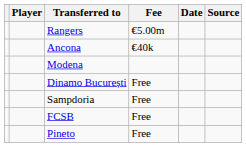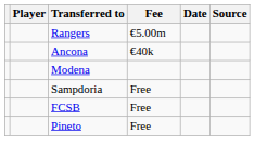- row: Dinamo București | Free
